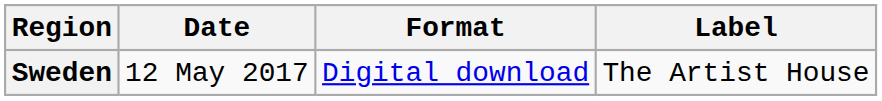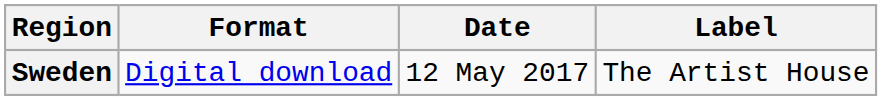columns swapped: Date <-> Format
